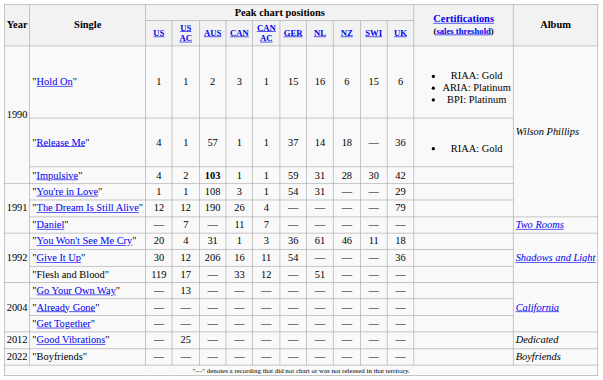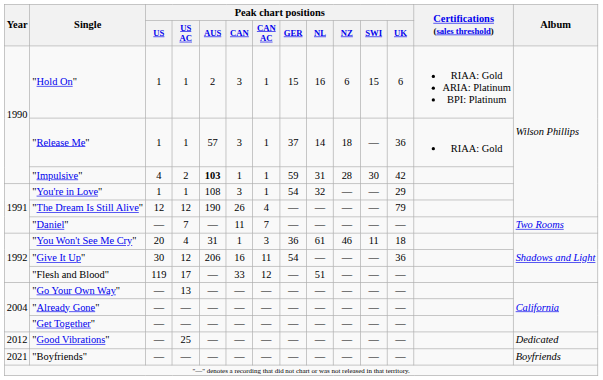"Release Me" | Peak chart positions / US: 4 -> 1
"Release Me" | Peak chart positions / CAN: 1 -> 3
"You're in Love" | Peak chart positions / NL: 31 -> 32
"Boyfriends" | Year: 2022 -> 2021
